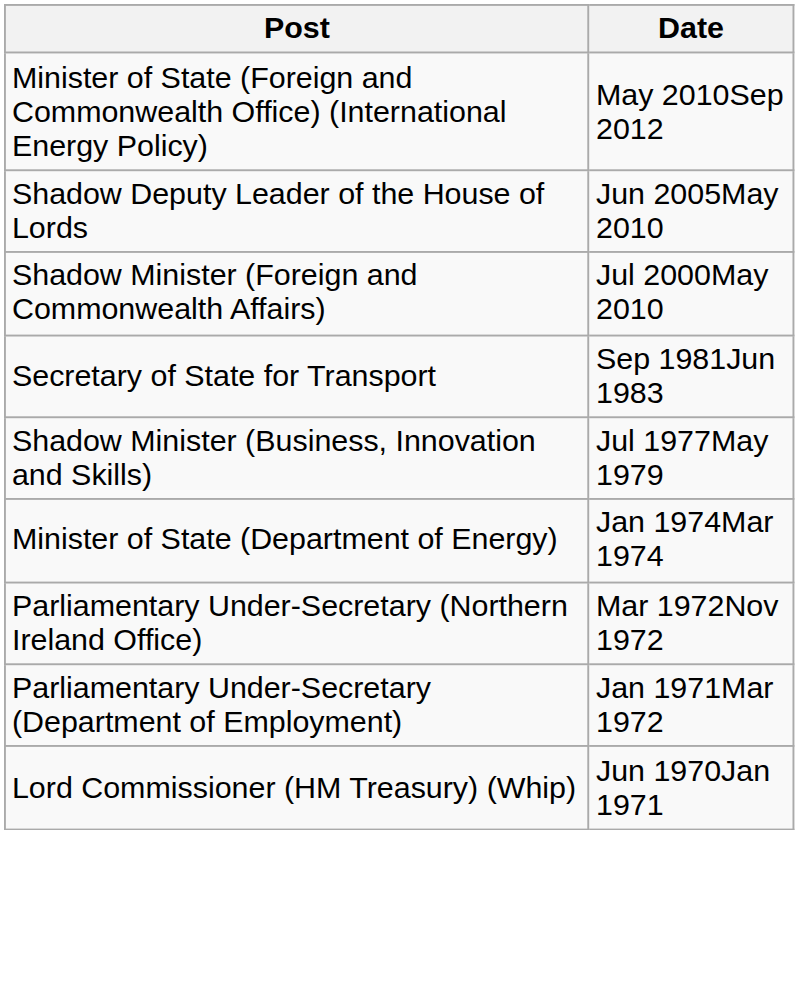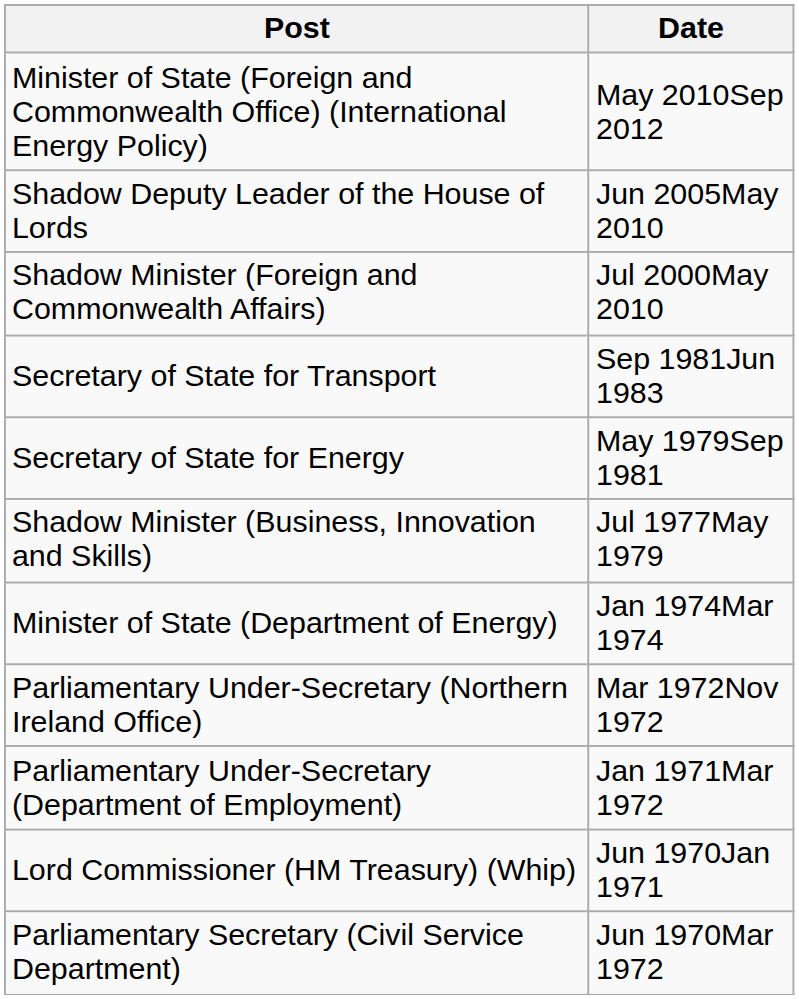+ row: Secretary of State for Energy | May 1979Sep 1981
+ row: Parliamentary Secretary (Civil Service Department) | Jun 1970Mar 1972
